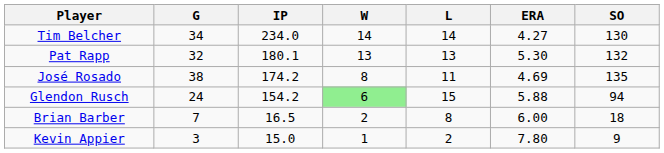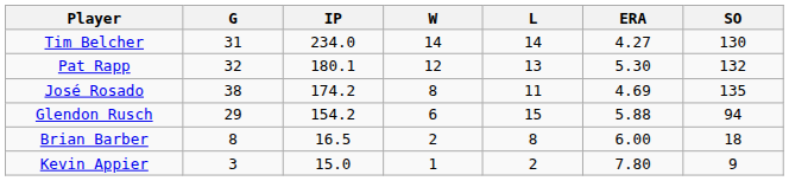Tim Belcher | G: 34 -> 31
Pat Rapp | W: 13 -> 12
Glendon Rusch | G: 24 -> 29
Glendon Rusch | W: lightgreen background -> no background
Brian Barber | G: 7 -> 8
